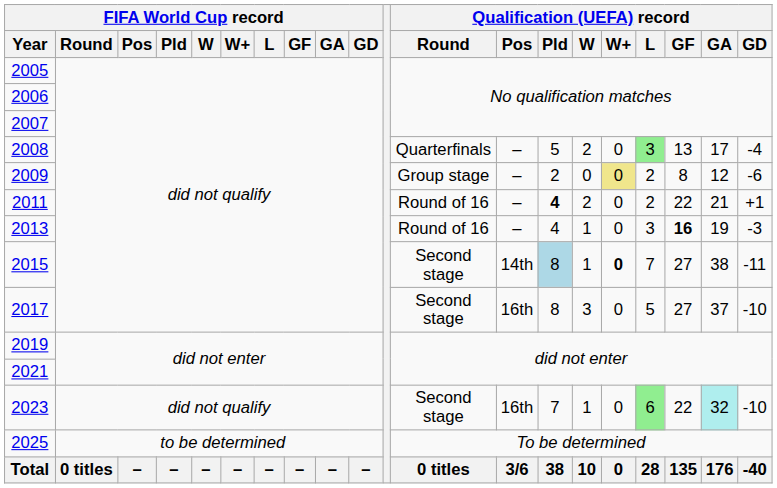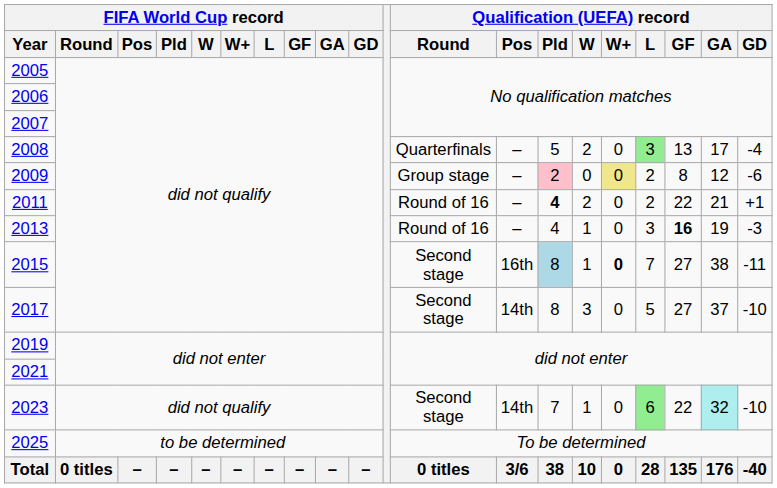2009 | Qualification (UEFA) record / Pld: no background -> pink background
2015 | Qualification (UEFA) record / Pos: 14th -> 16th
2017 | Qualification (UEFA) record / Pos: 16th -> 14th
2023 | Qualification (UEFA) record / Pos: 16th -> 14th
